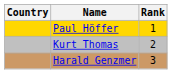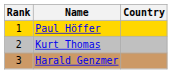columns swapped: Rank <-> Country
